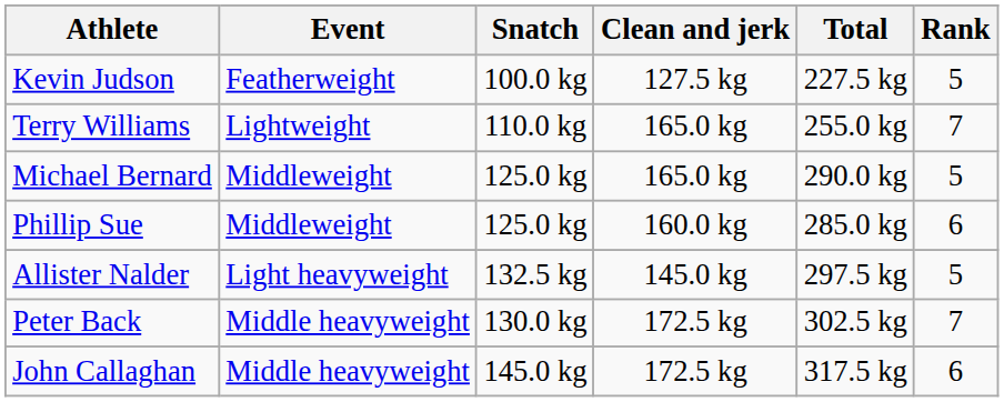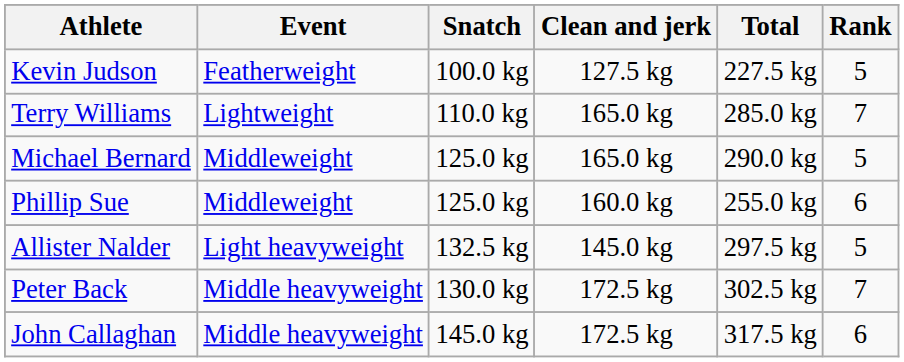Terry Williams | Total: 255.0 kg -> 285.0 kg
Phillip Sue | Total: 285.0 kg -> 255.0 kg
